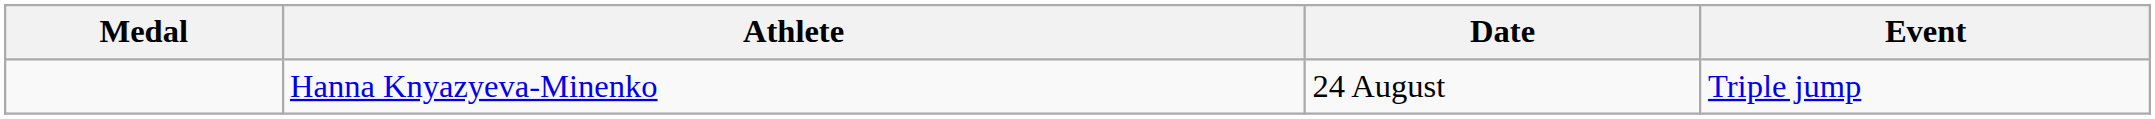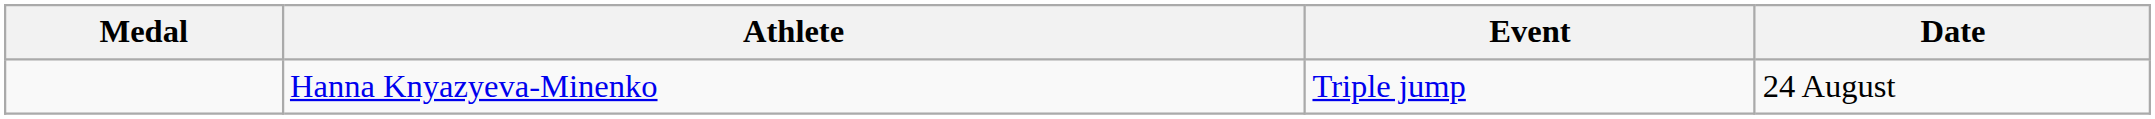columns swapped: Event <-> Date
